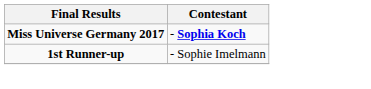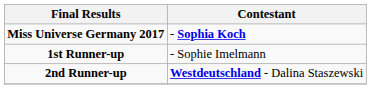+ row: 2nd Runner-up | Westdeutschland - Dalina Staszewski
